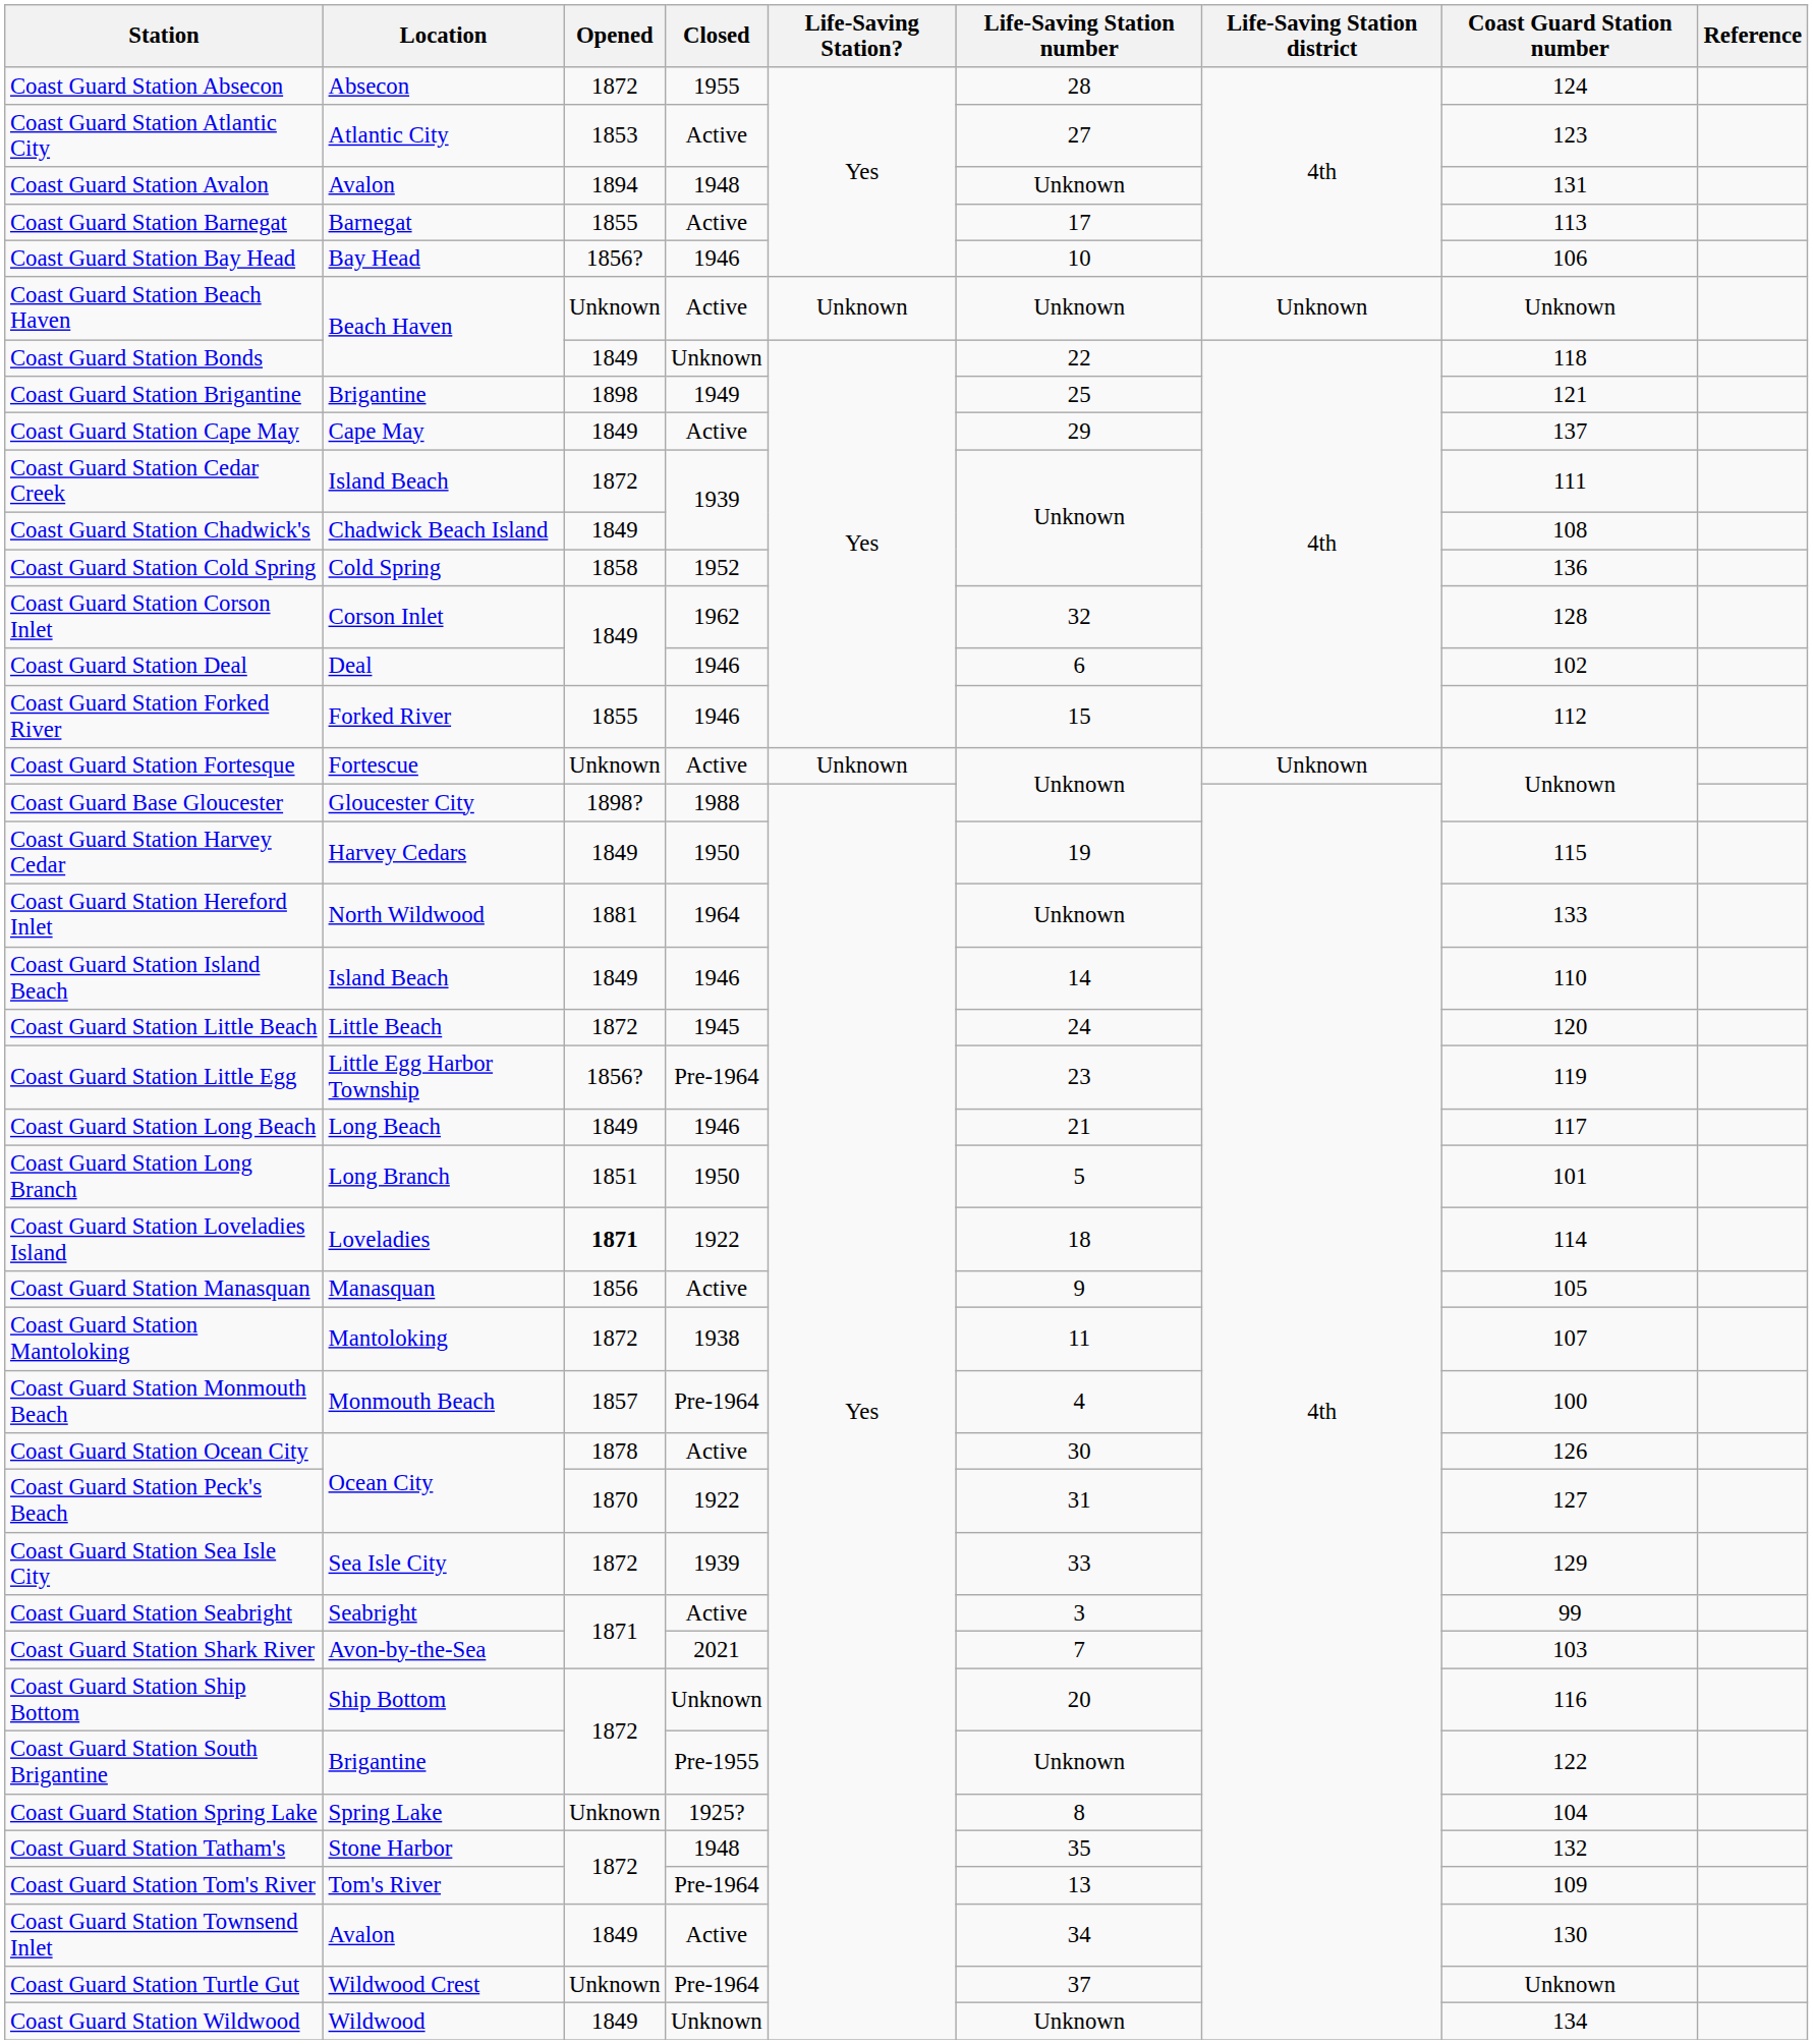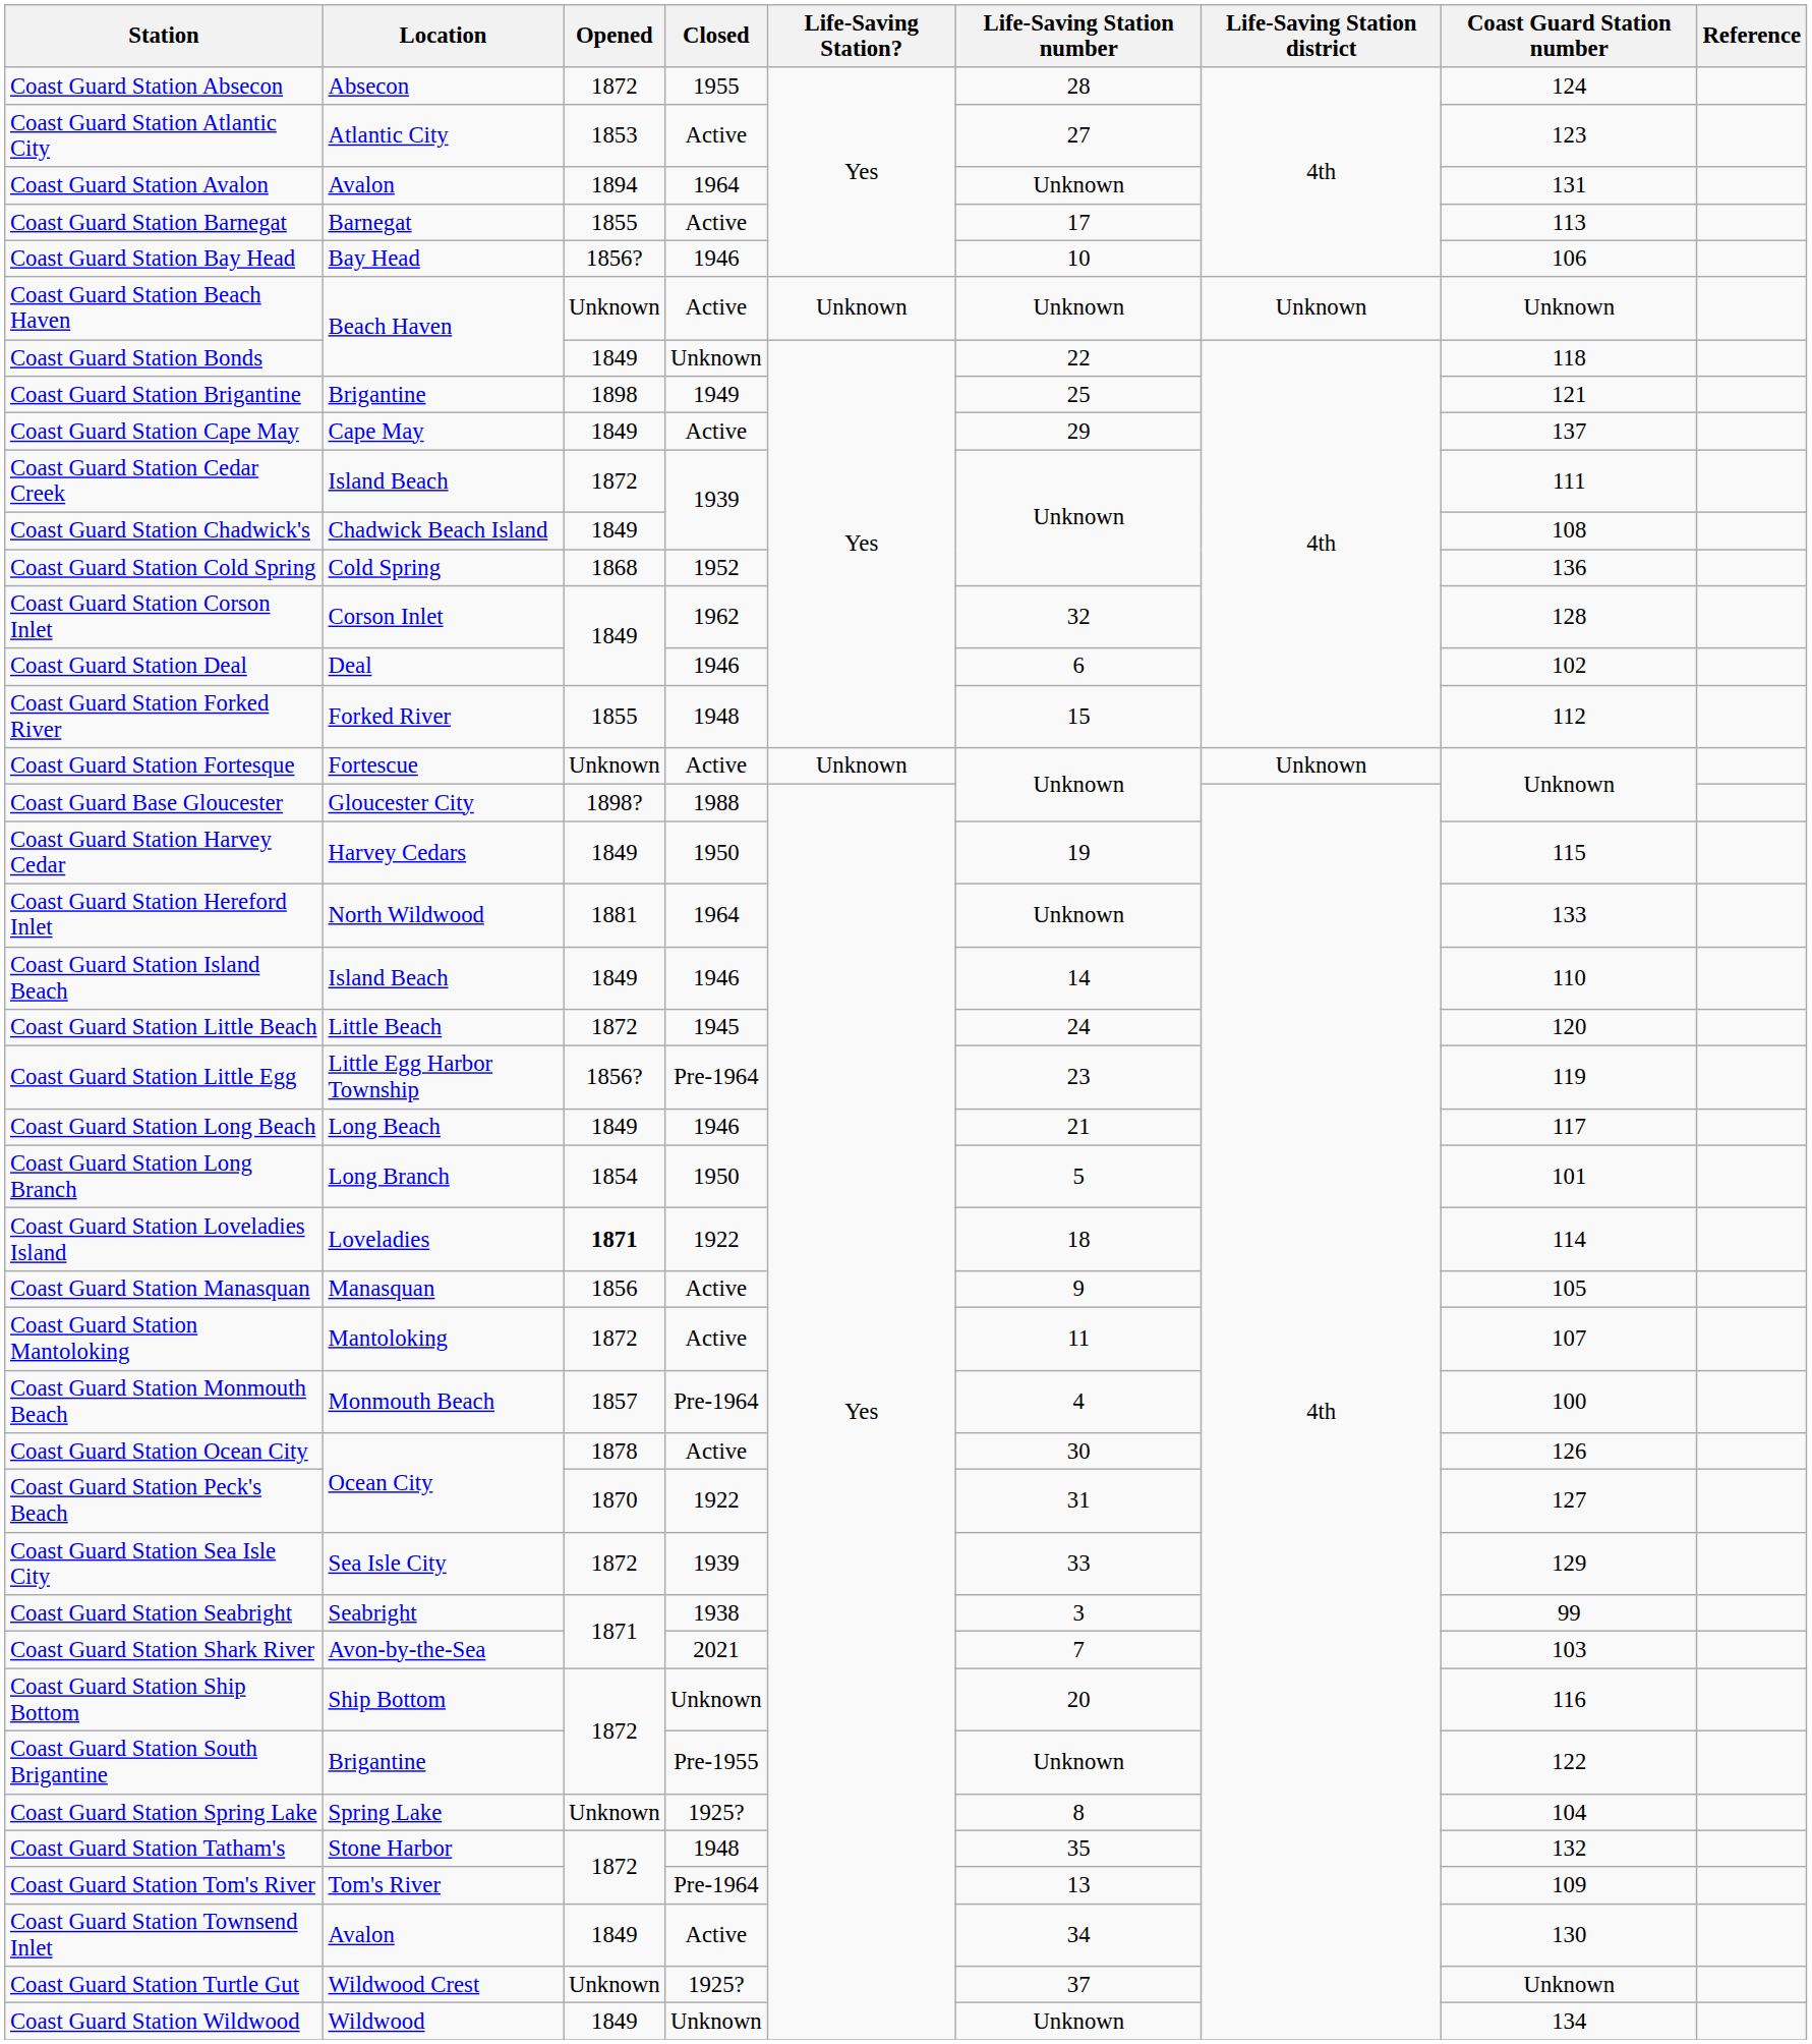Coast Guard Station Avalon | Closed: 1948 -> 1964
Coast Guard Station Cold Spring | Opened: 1858 -> 1868
Coast Guard Station Forked River | Closed: 1946 -> 1948
Coast Guard Station Long Branch | Opened: 1851 -> 1854
Coast Guard Station Mantoloking | Closed: 1938 -> Active
Coast Guard Station Seabright | Closed: Active -> 1938
Coast Guard Station Turtle Gut | Closed: Pre-1964 -> 1925?
